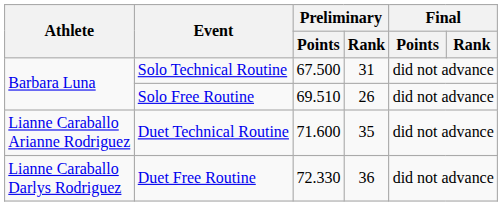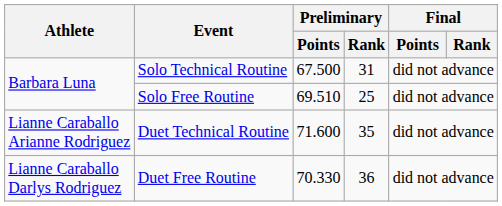Solo Free Routine | Preliminary / Rank: 26 -> 25
Duet Free Routine | Preliminary / Points: 72.330 -> 70.330
